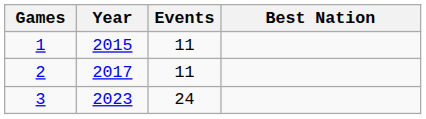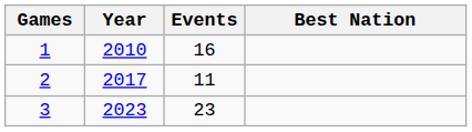1 | Year: 2015 -> 2010
1 | Events: 11 -> 16
3 | Events: 24 -> 23
